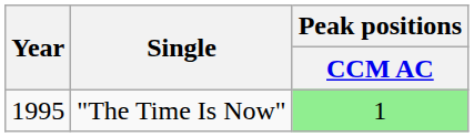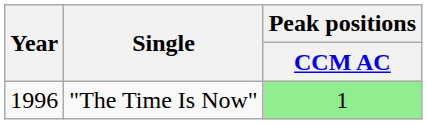"The Time Is Now" | Year: 1995 -> 1996
